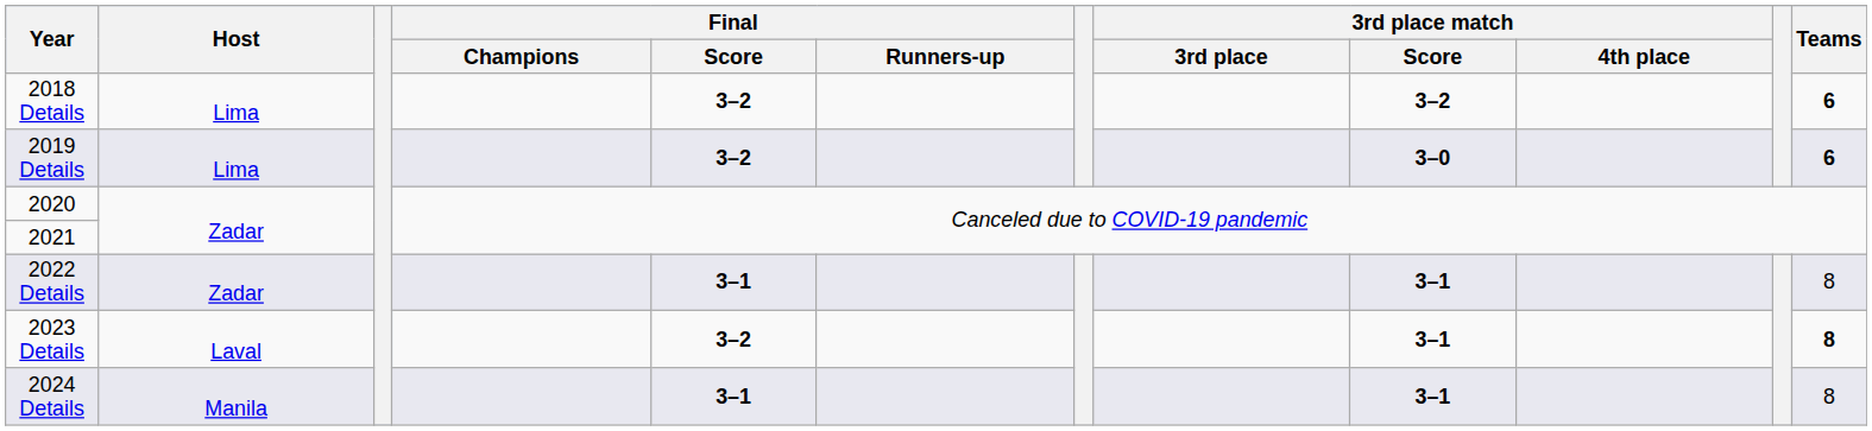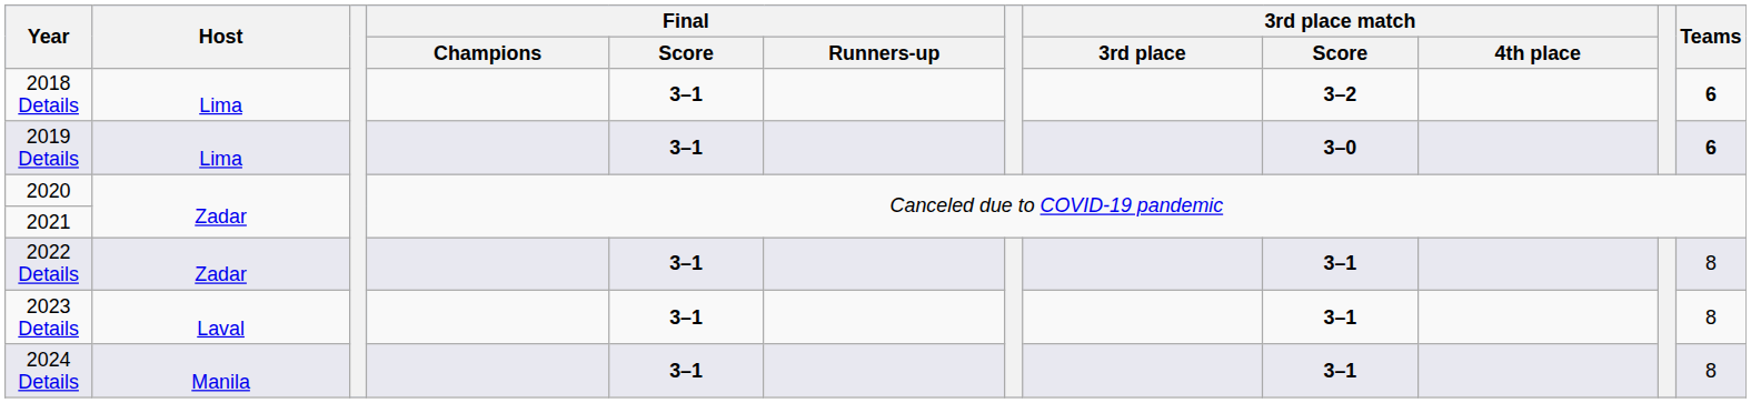2018 Details | Final / Score: 3–2 -> 3–1
2019 Details | Final / Score: 3–2 -> 3–1
2023 Details | Final / Score: 3–2 -> 3–1
2023 Details | Teams: bold -> normal
